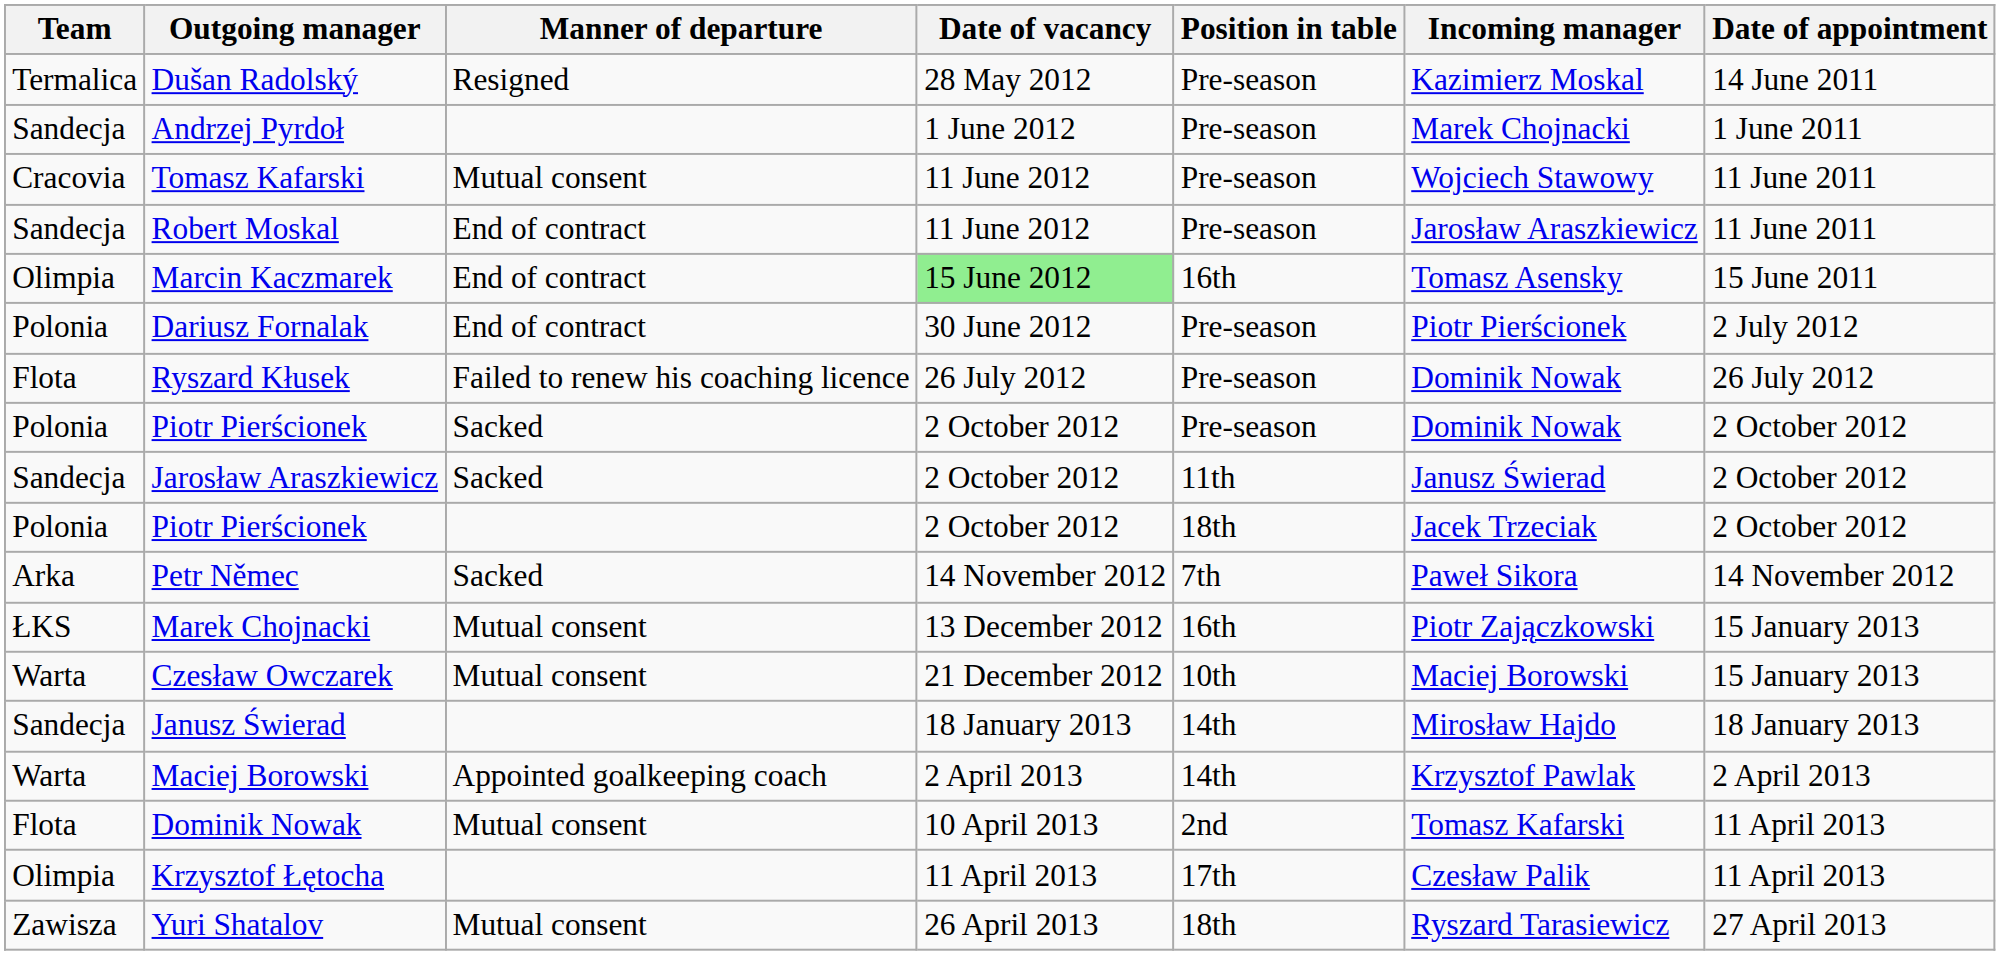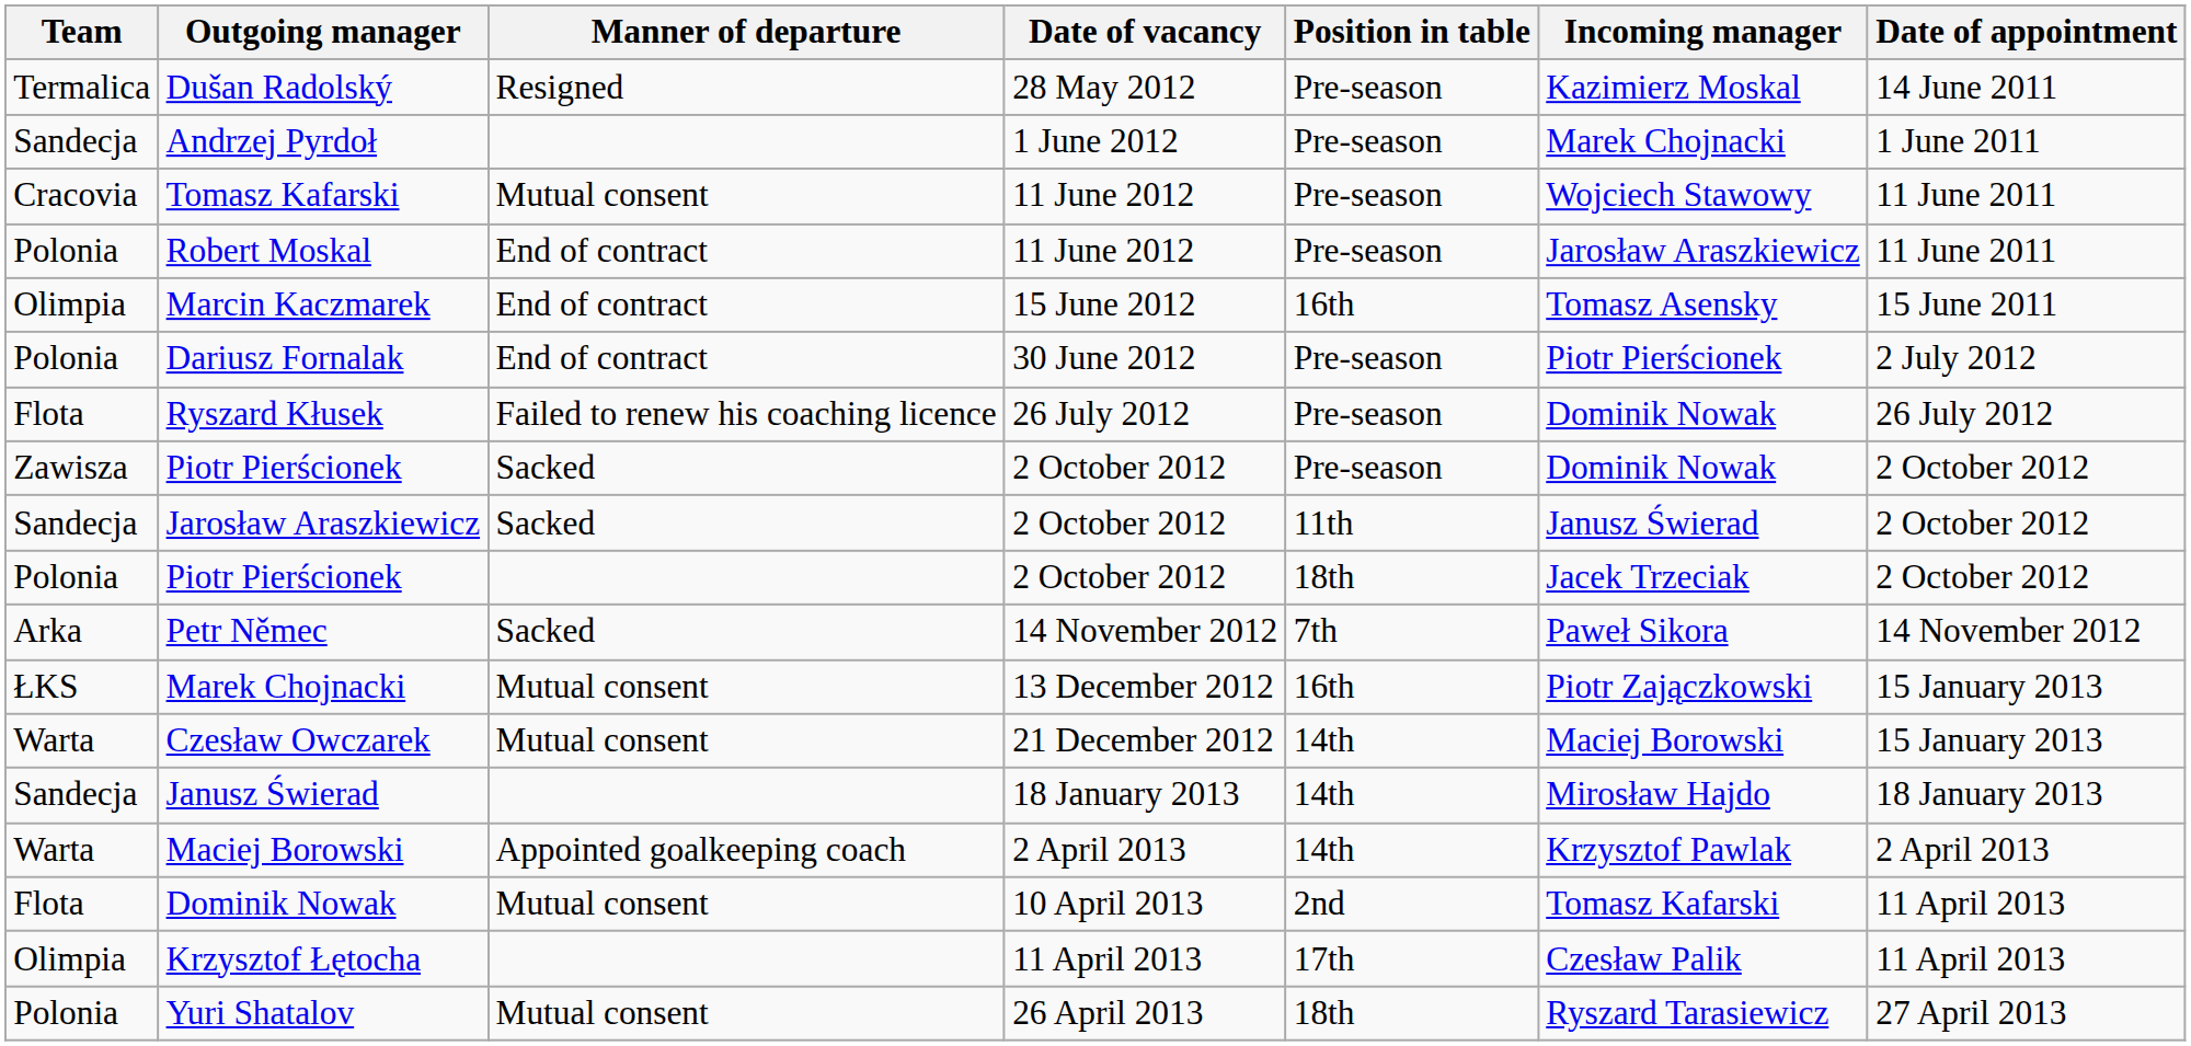Robert Moskal | Team: Sandecja -> Polonia
Marcin Kaczmarek | Date of vacancy: lightgreen background -> no background
Piotr Pierścionek / Sacked | Team: Polonia -> Zawisza
Czesław Owczarek | Position in table: 10th -> 14th
Yuri Shatalov | Team: Zawisza -> Polonia
